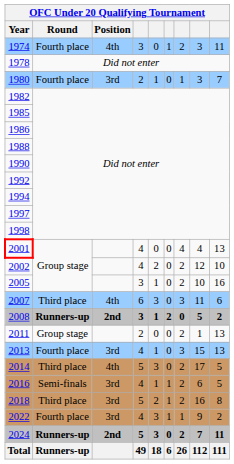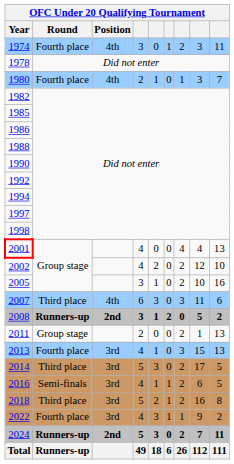1980 | Position: 3rd -> 4th
2014 | Position: 4th -> 3rd
